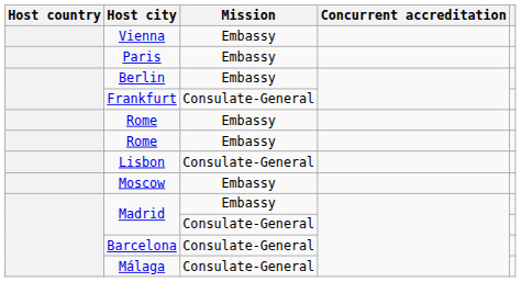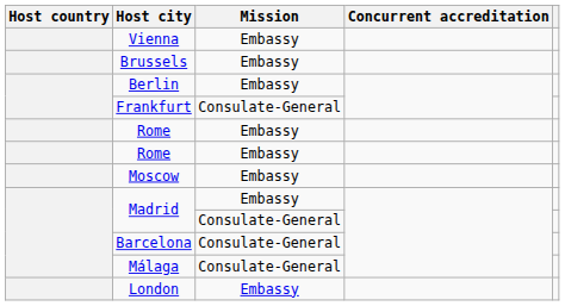+ row: Brussels | Embassy
- row: Paris | Embassy
- row: Lisbon | Consulate-General
+ row: London | Embassy
